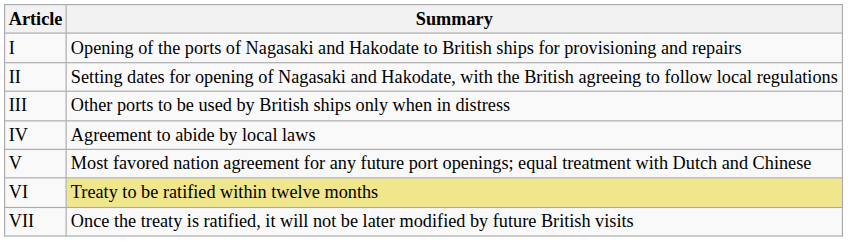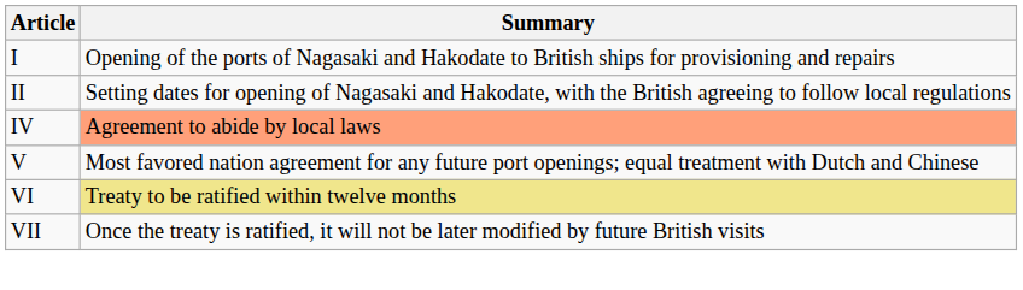- row: III | Other ports to be used by British ships only when in distress
IV | Summary: no background -> lightsalmon background
